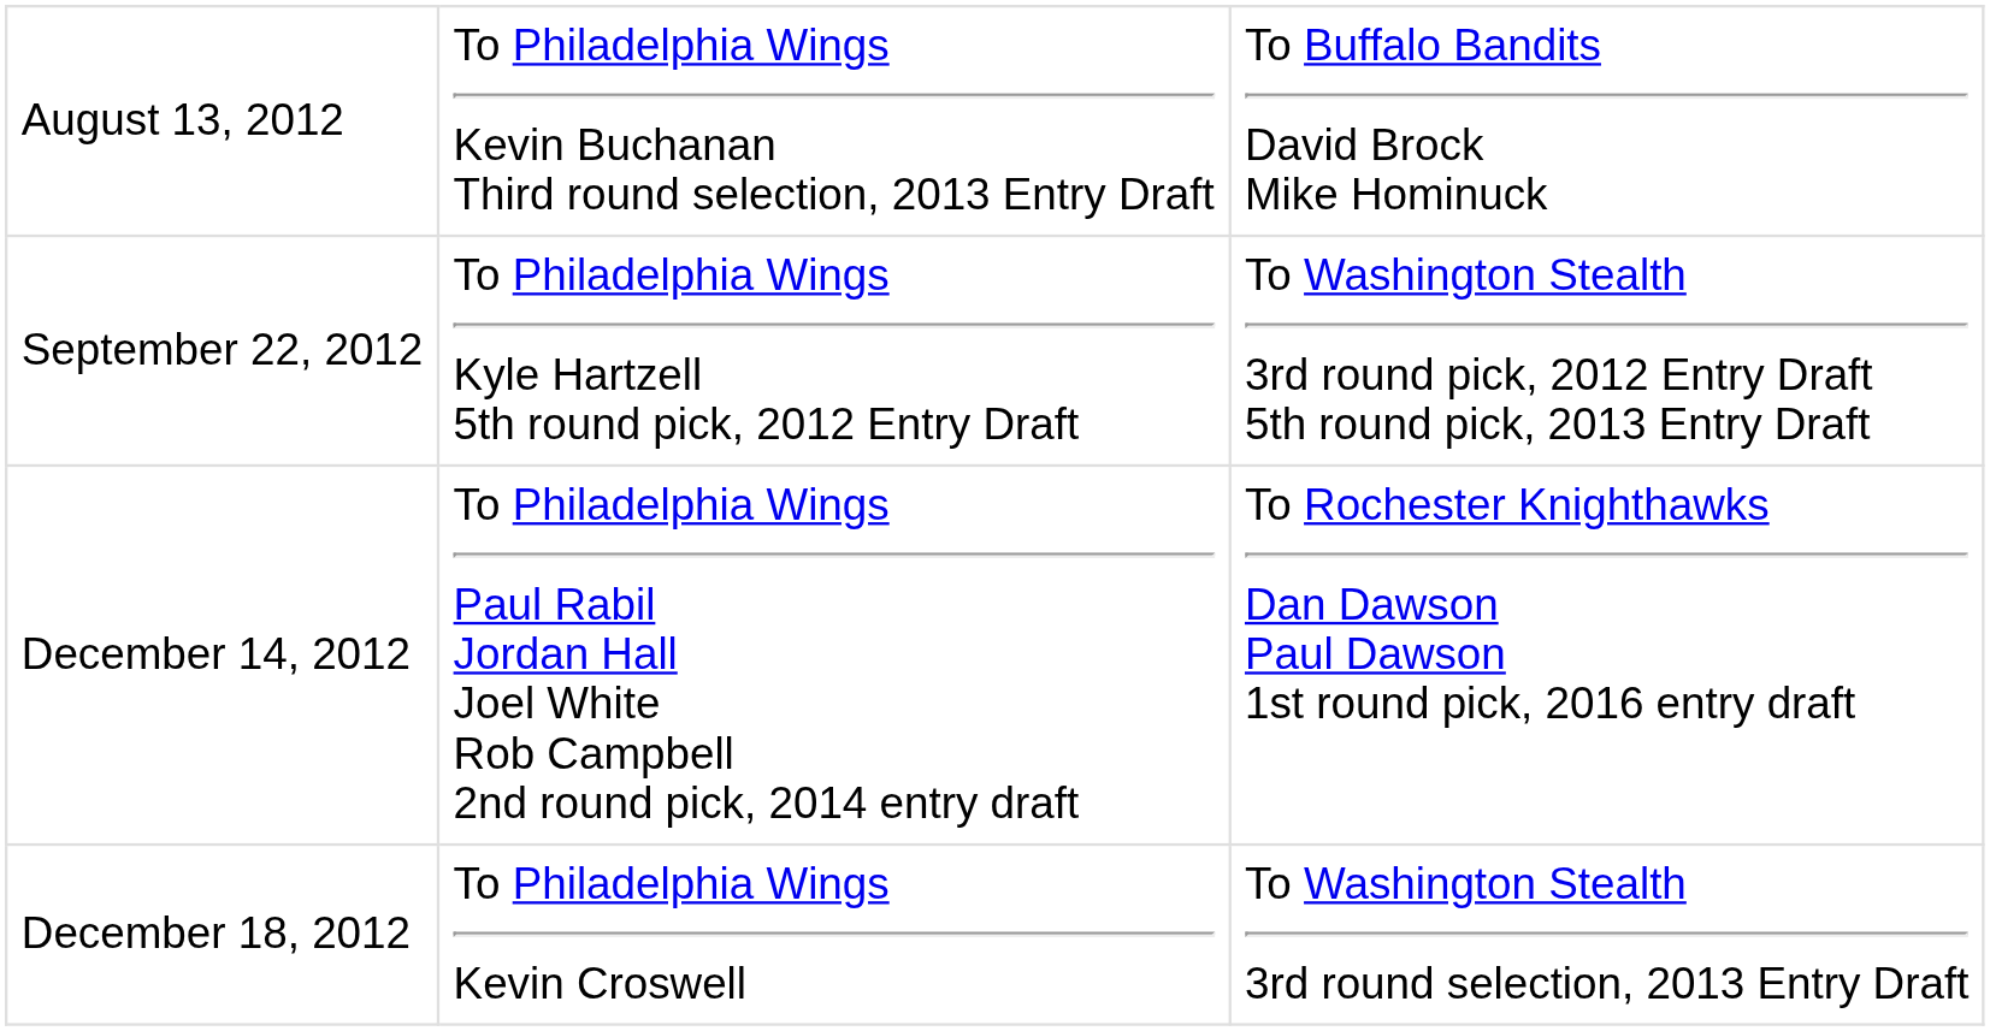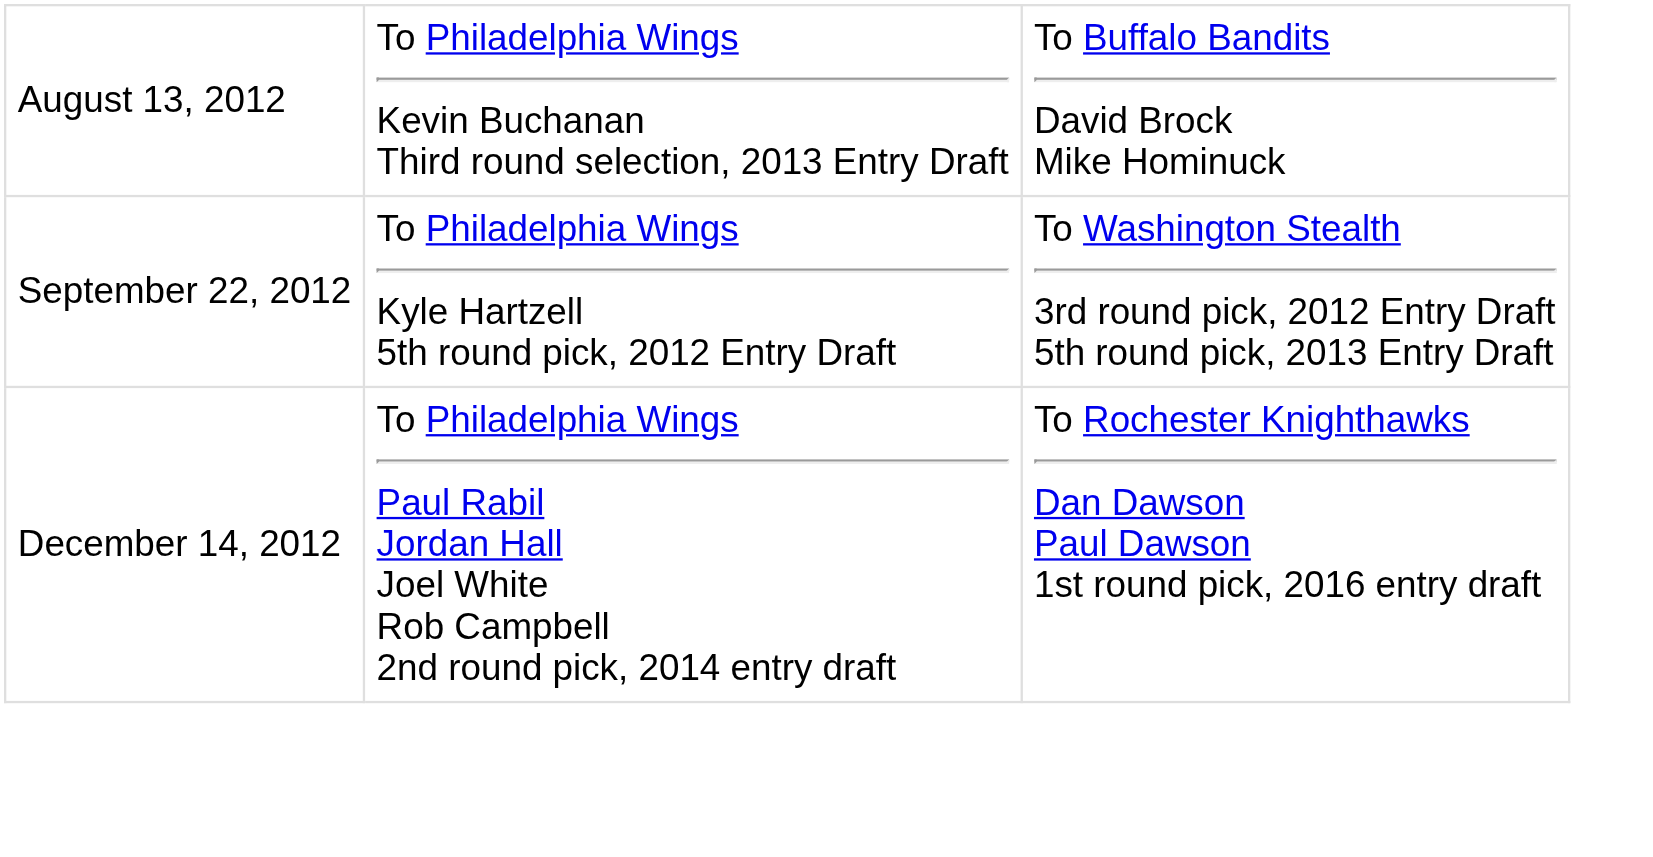- row: December 18, 2012 | To Philadelphia Wings Kevin Croswell | To Washington Stealth 3rd round selection, 2013 Entry Draft
